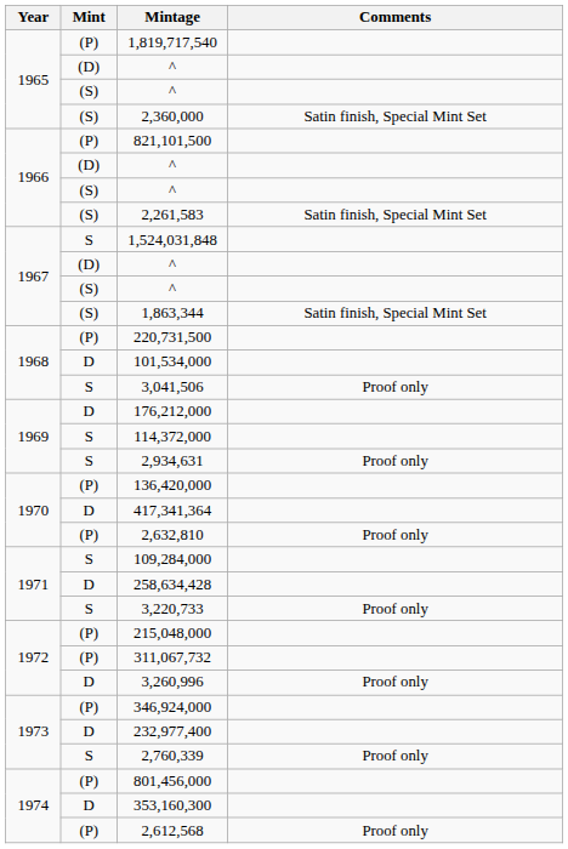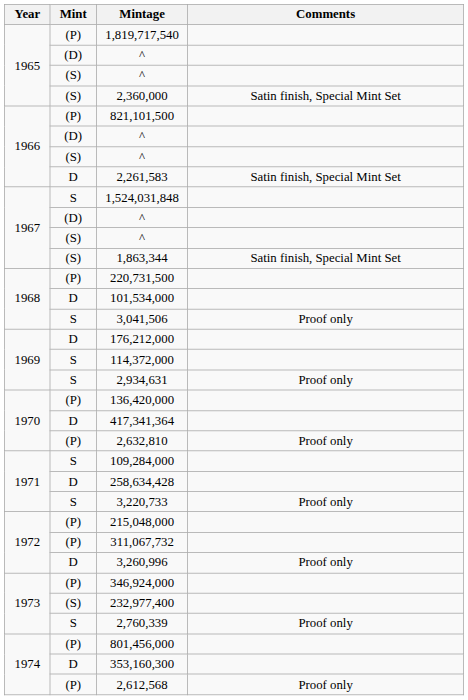2,261,583 | Mint: (S) -> D
232,977,400 | Mint: D -> (S)
